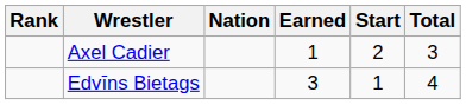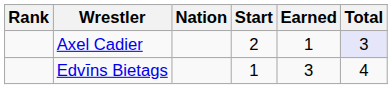columns swapped: Start <-> Earned
Axel Cadier | Total: no background -> lavender background
